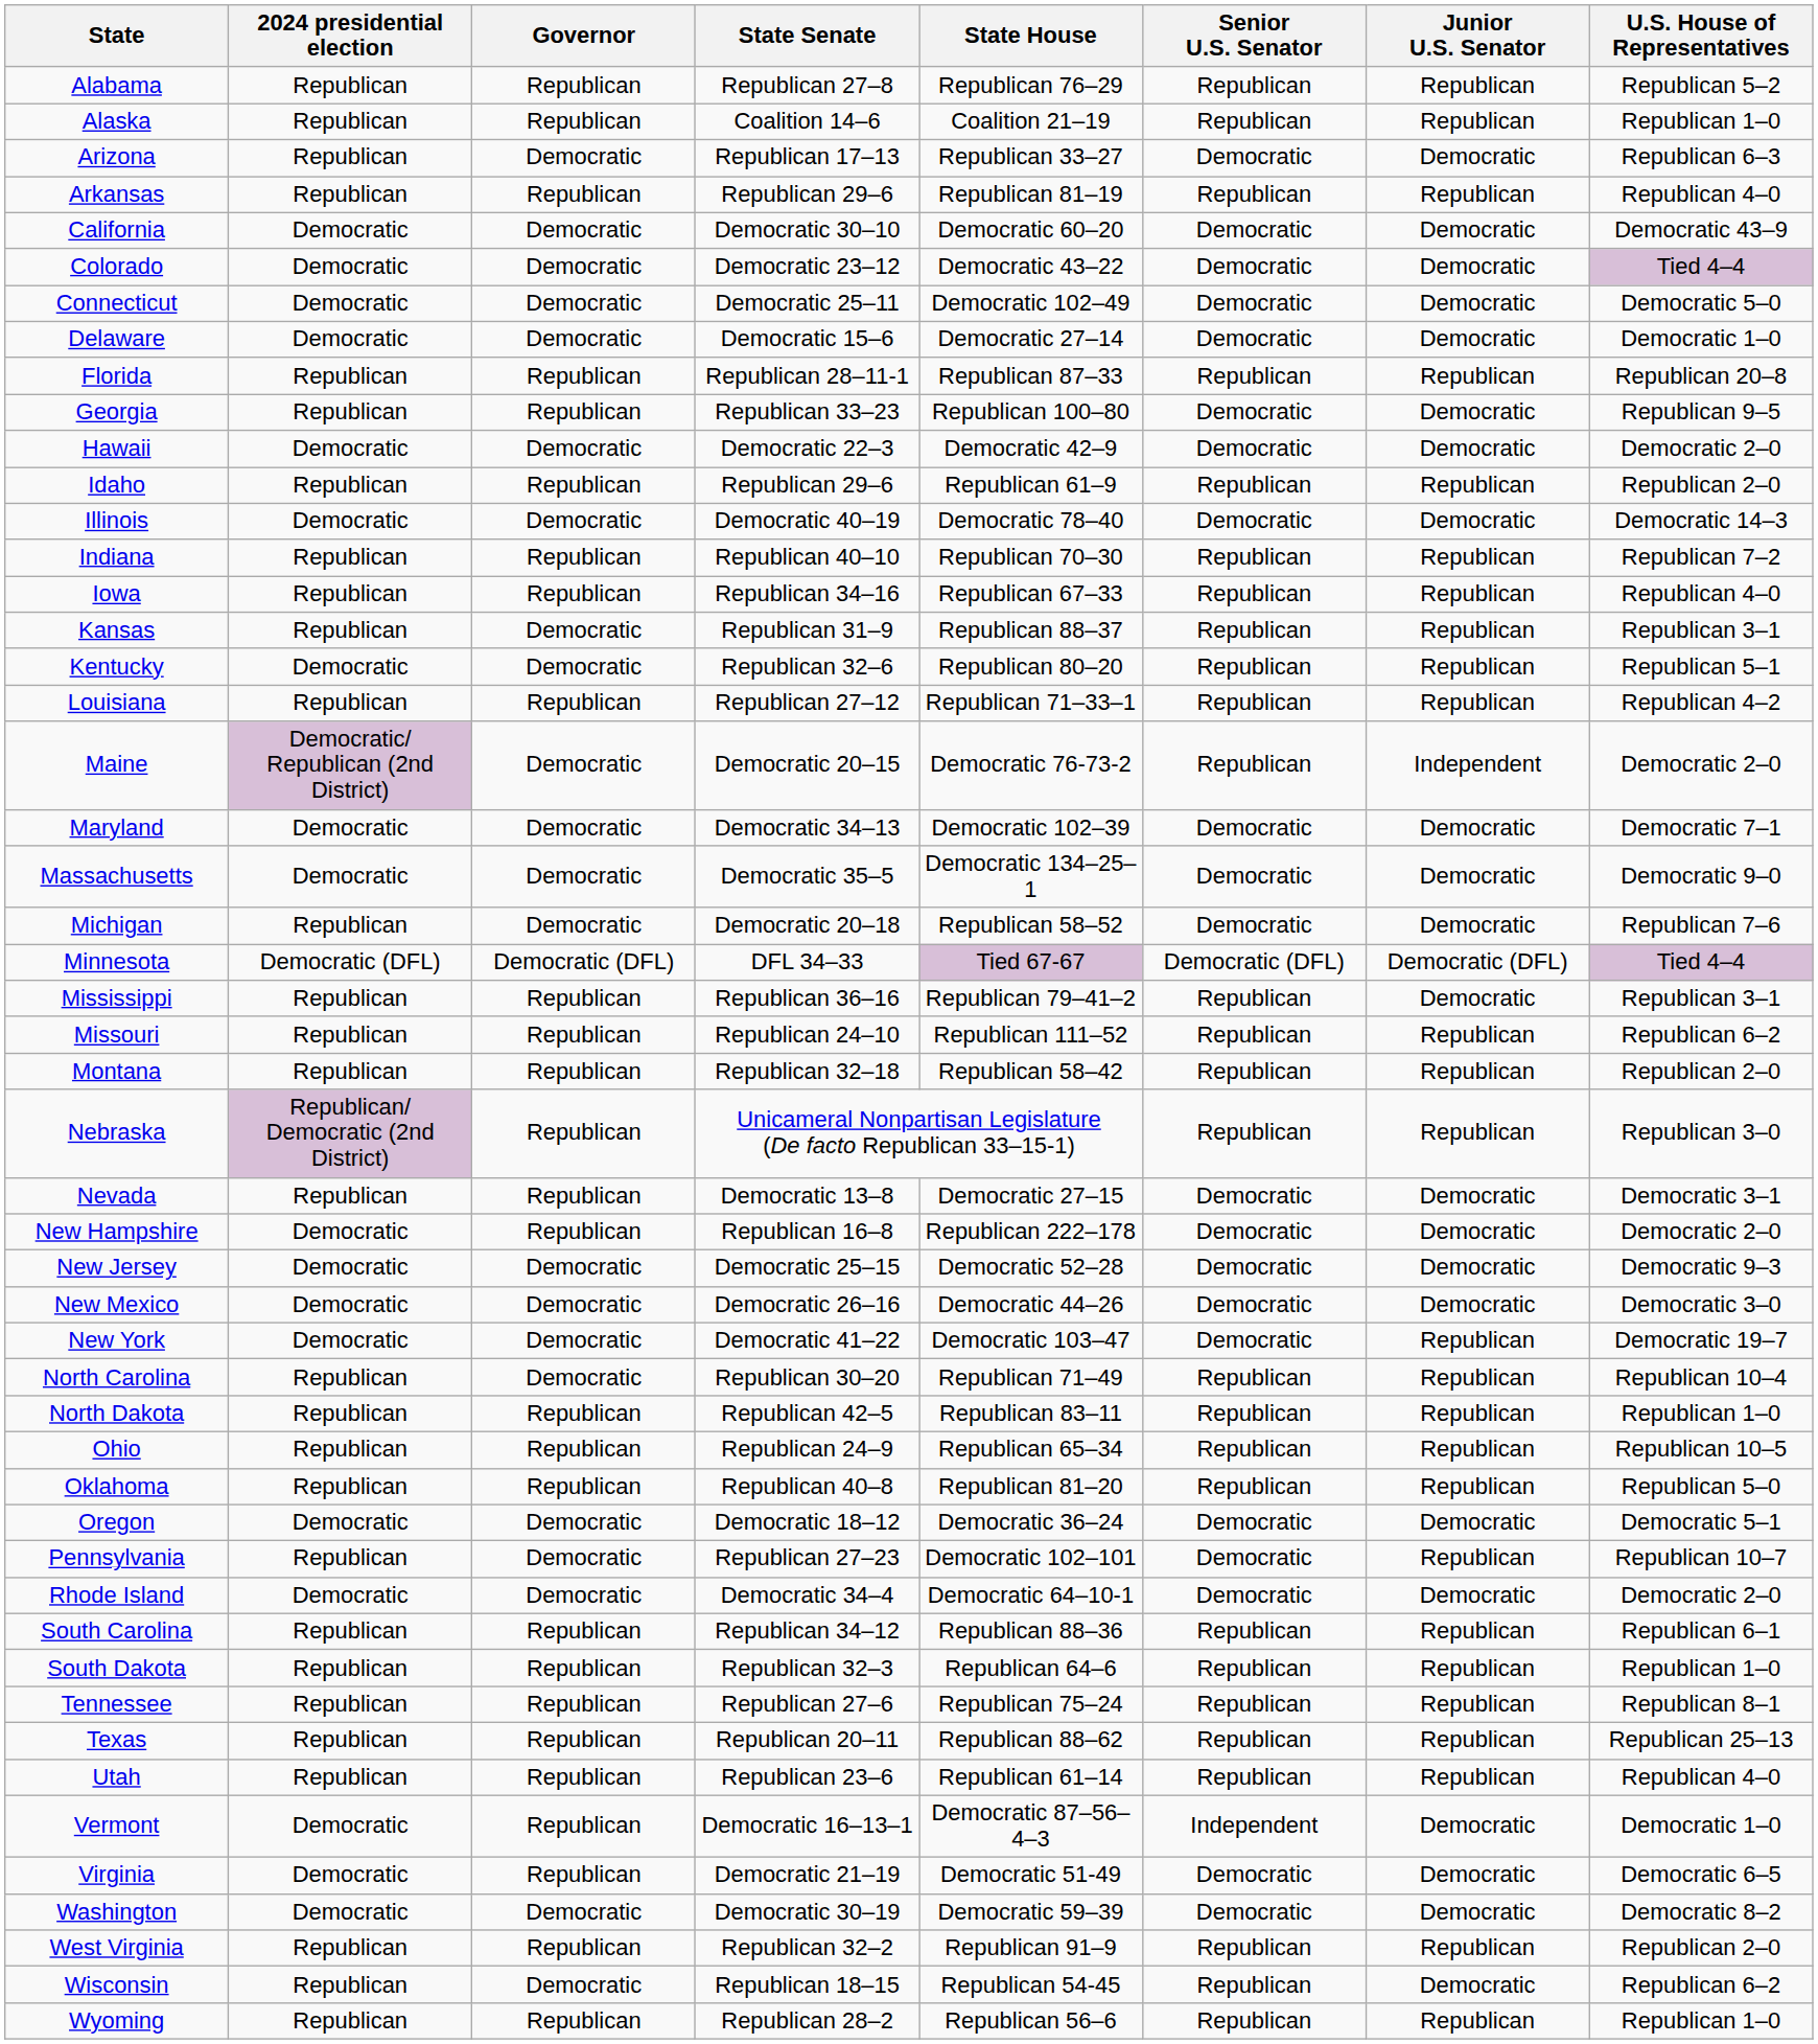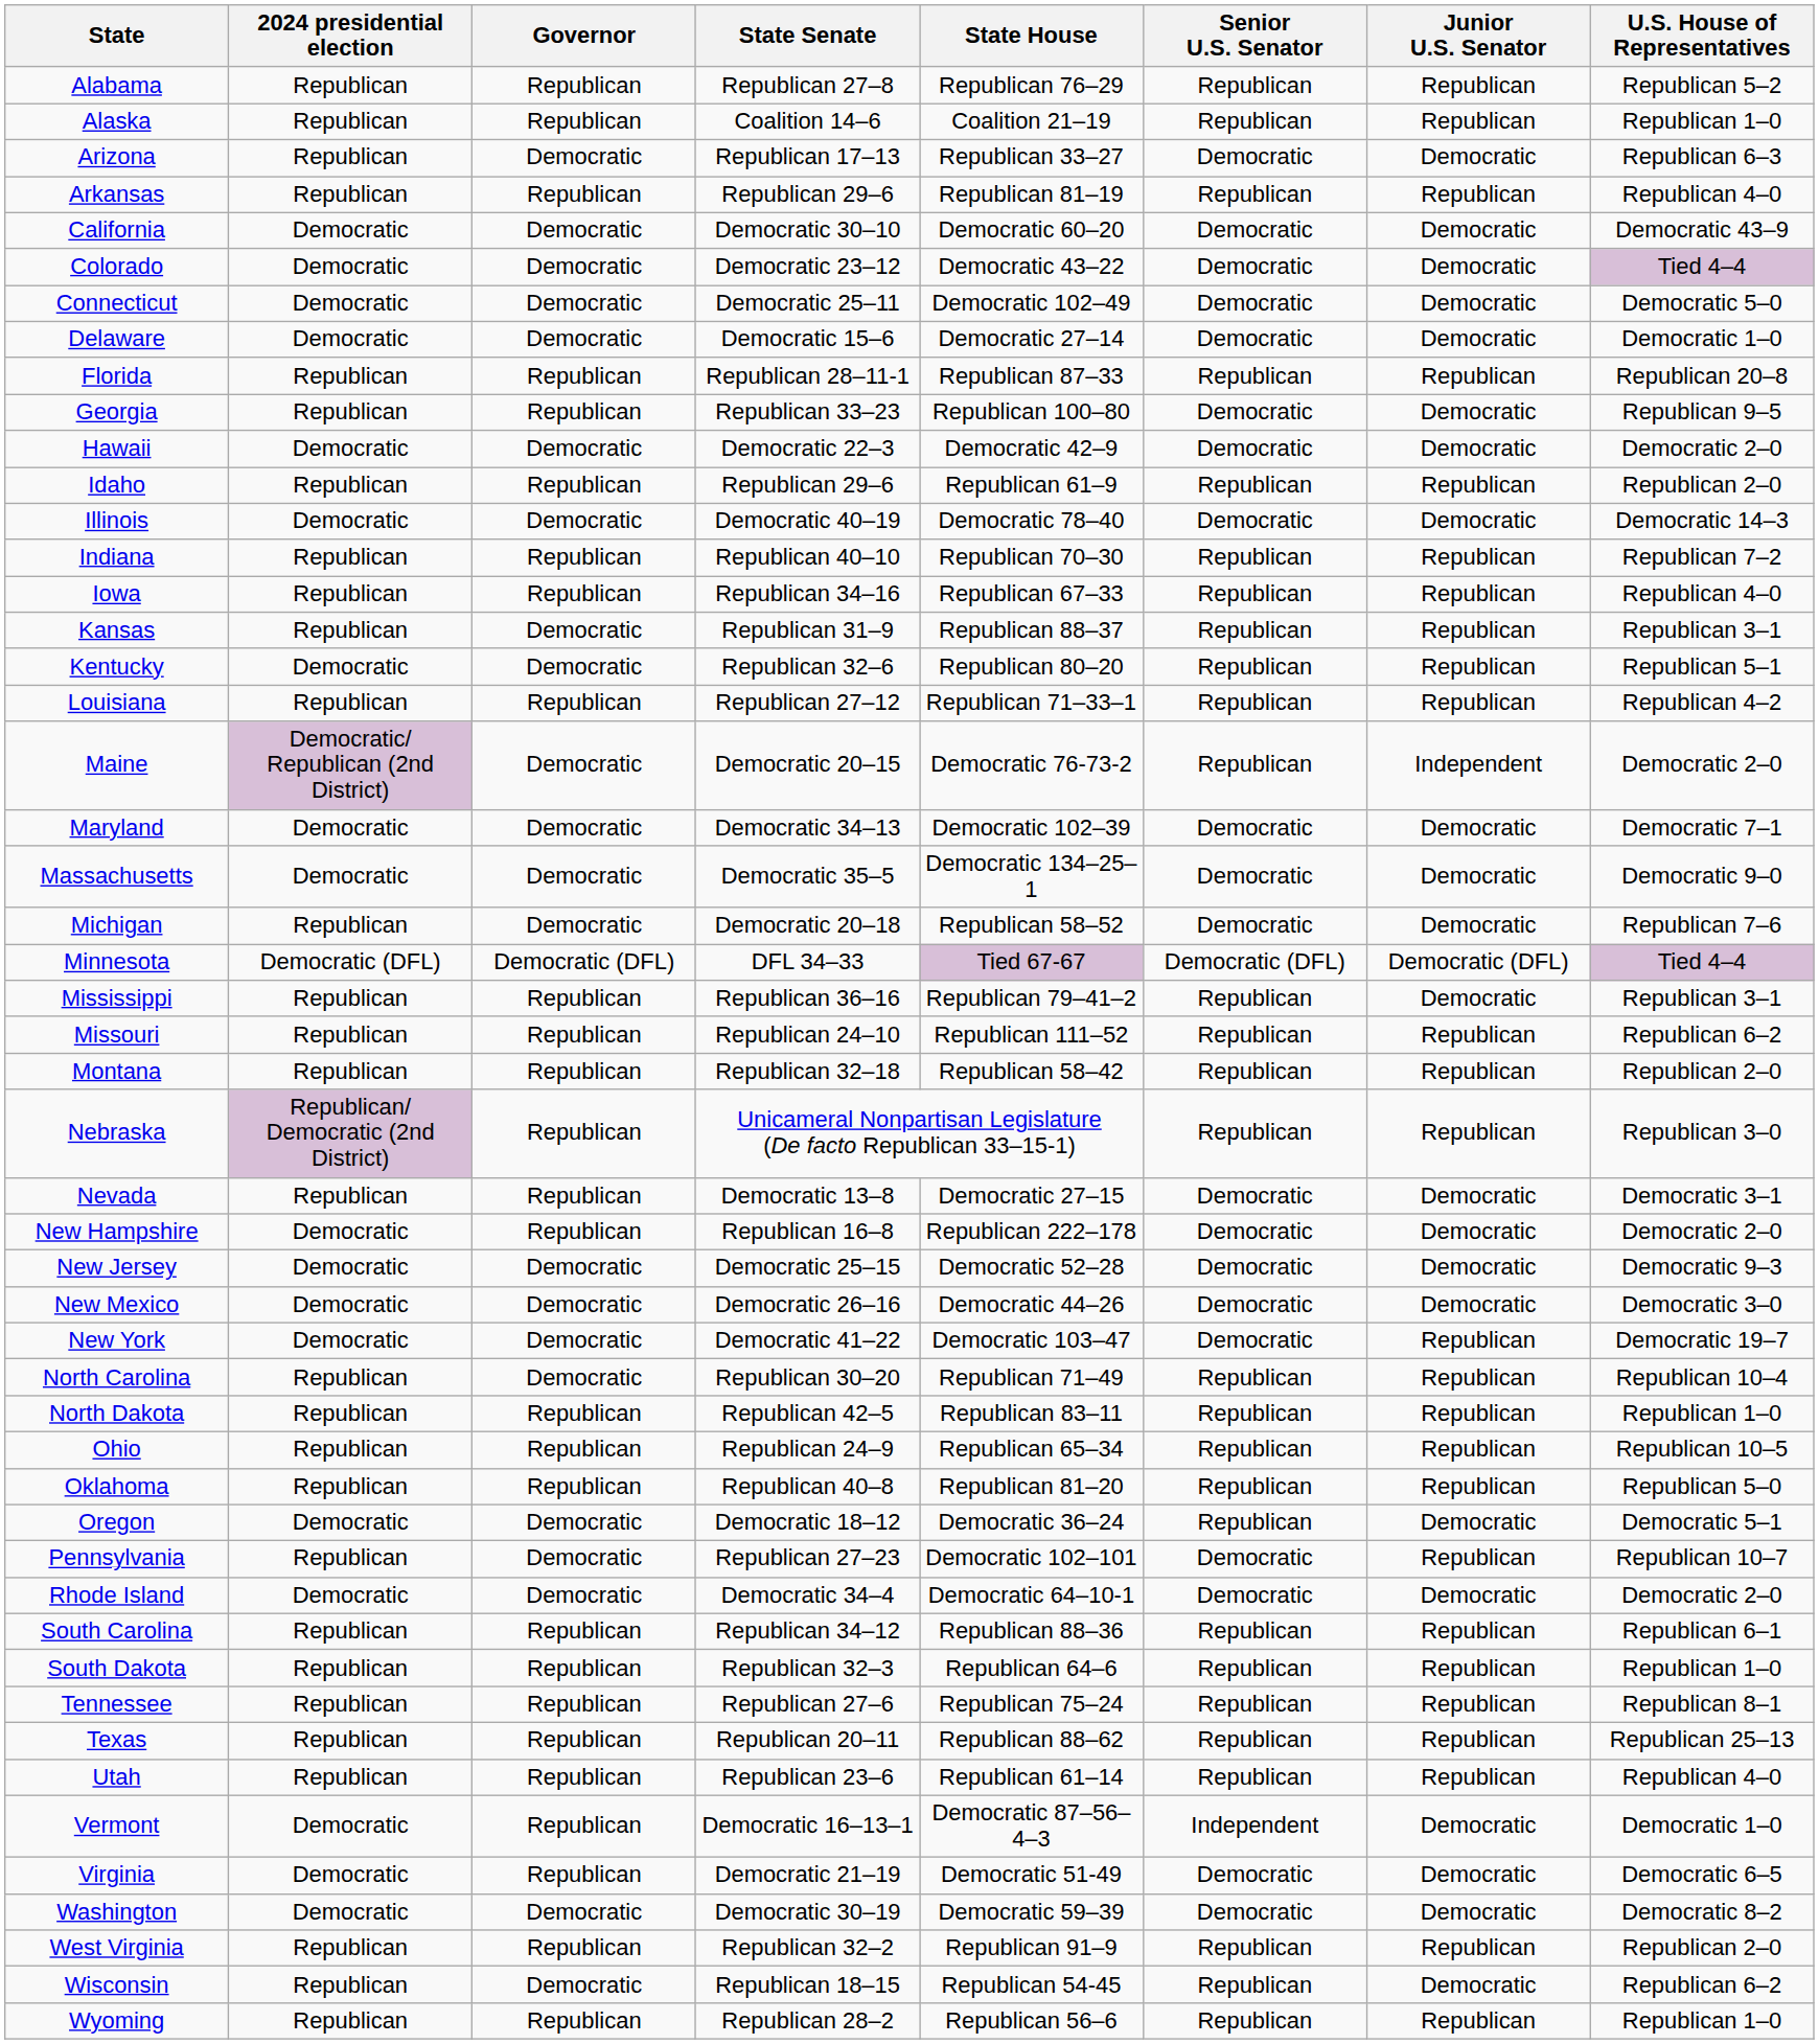Oregon | Senior U.S. Senator: Democratic -> Republican
